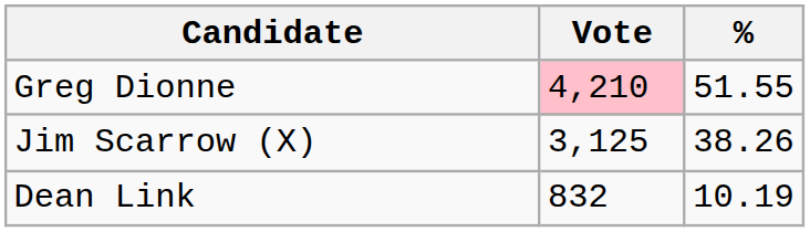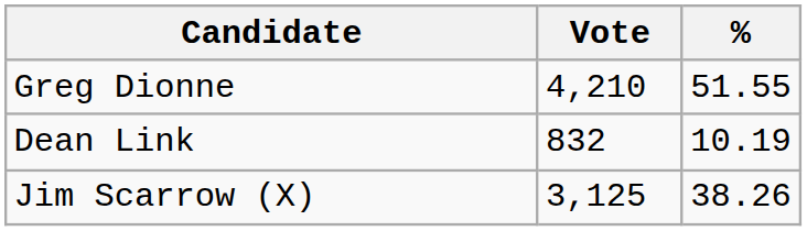Greg Dionne | Vote: pink background -> no background
rows swapped: Jim Scarrow (X) <-> Dean Link
